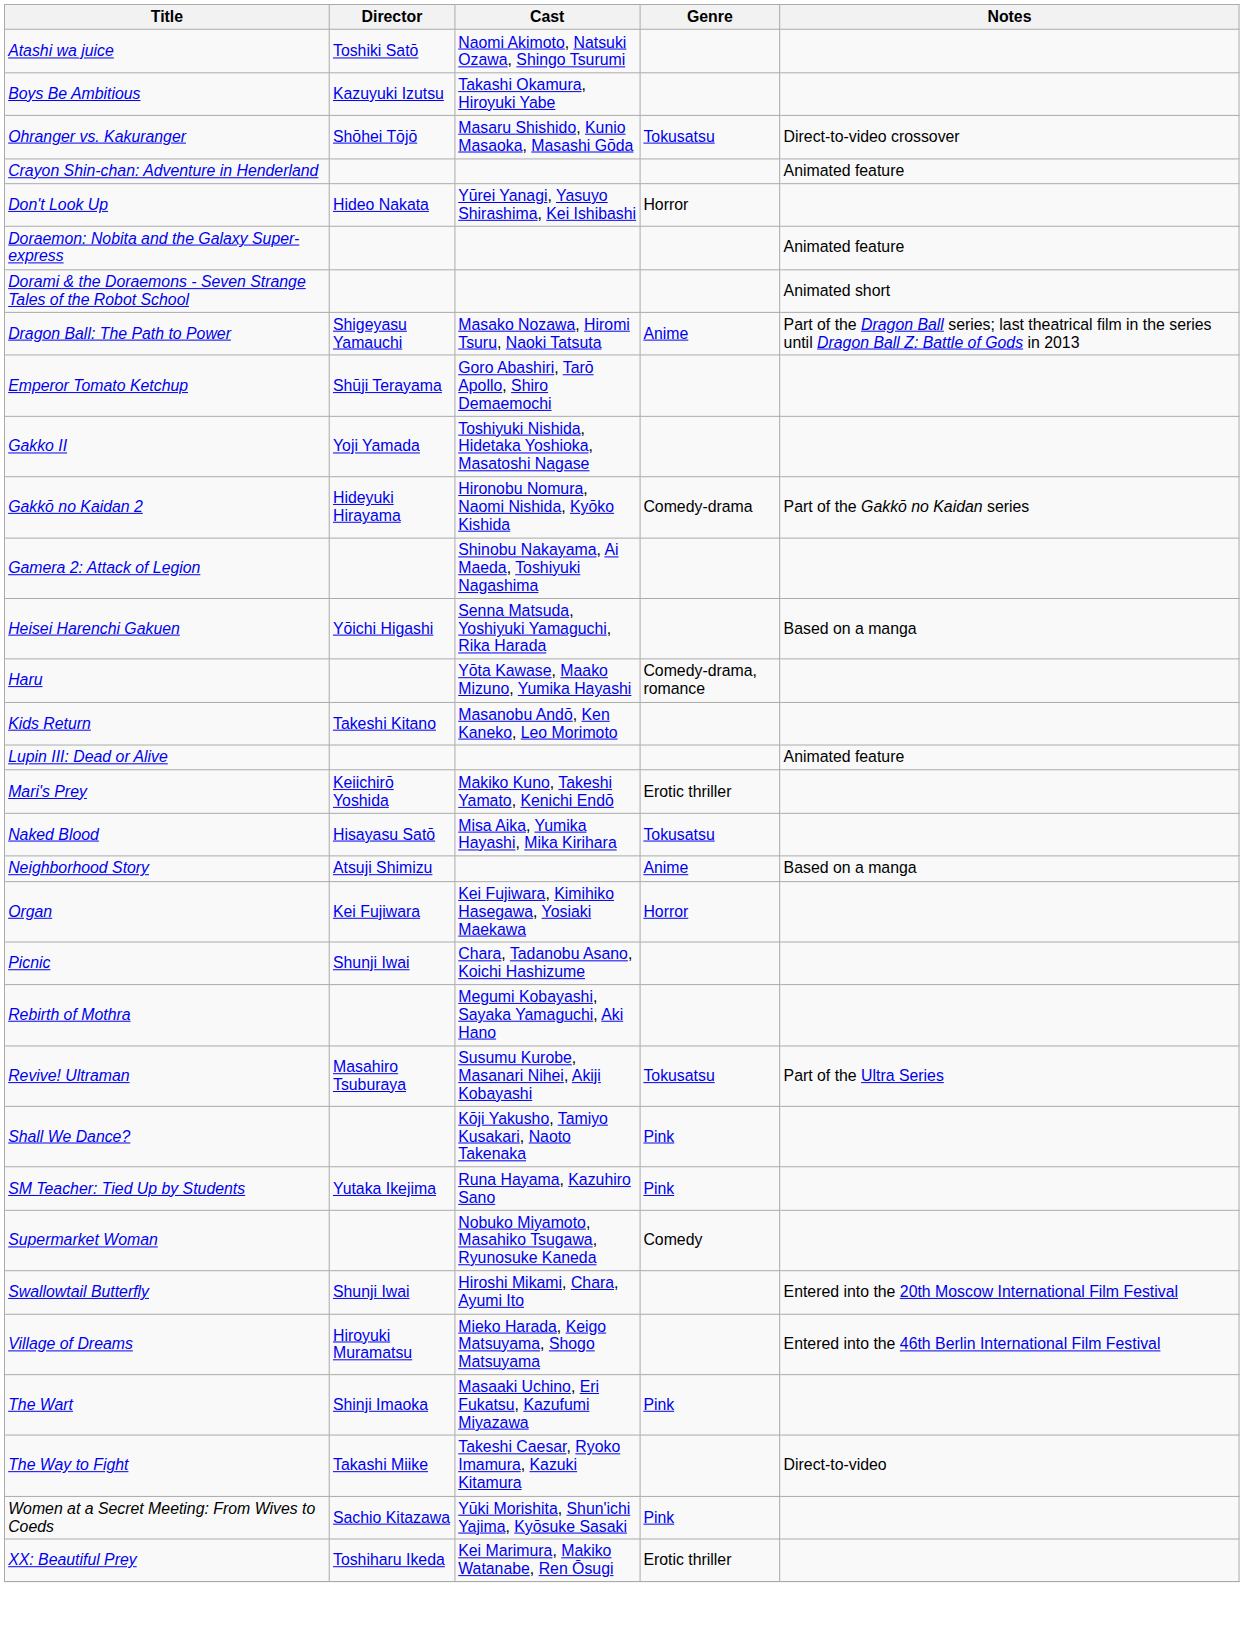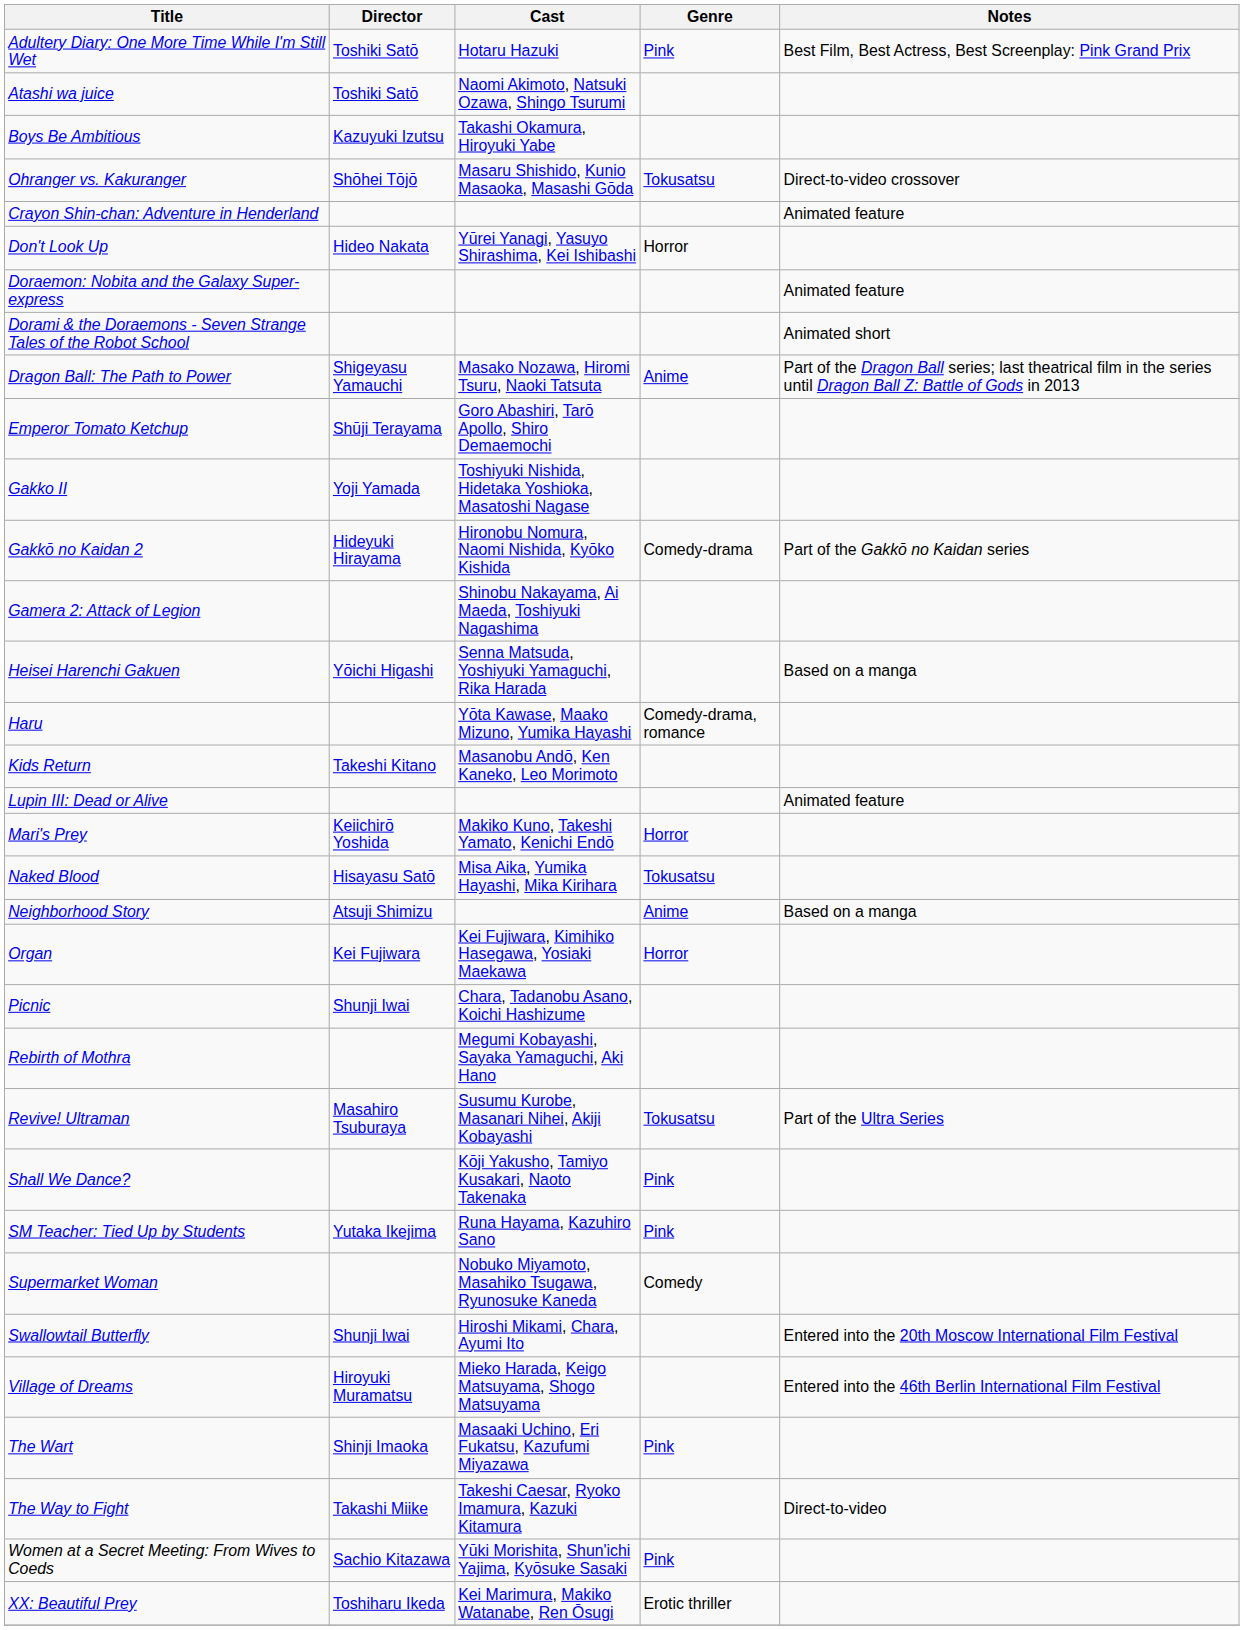+ row: Adultery Diary: One More Time While I'm Still Wet | Toshiki Satō | Hotaru Hazuki | Pink | Best Film, Best Actress, Best Screenplay: Pink Grand Prix
Mari's Prey | Genre: Erotic thriller -> Horror
